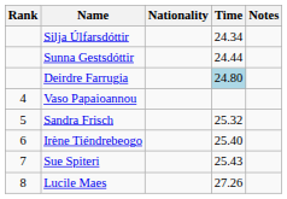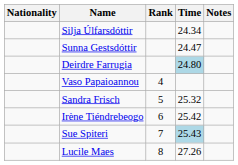columns swapped: Rank <-> Nationality
Sunna Gestsdóttir | Time: 24.44 -> 24.47
Irène Tiéndrebeogo | Time: 25.40 -> 25.42
Sue Spiteri | Time: no background -> lightblue background
